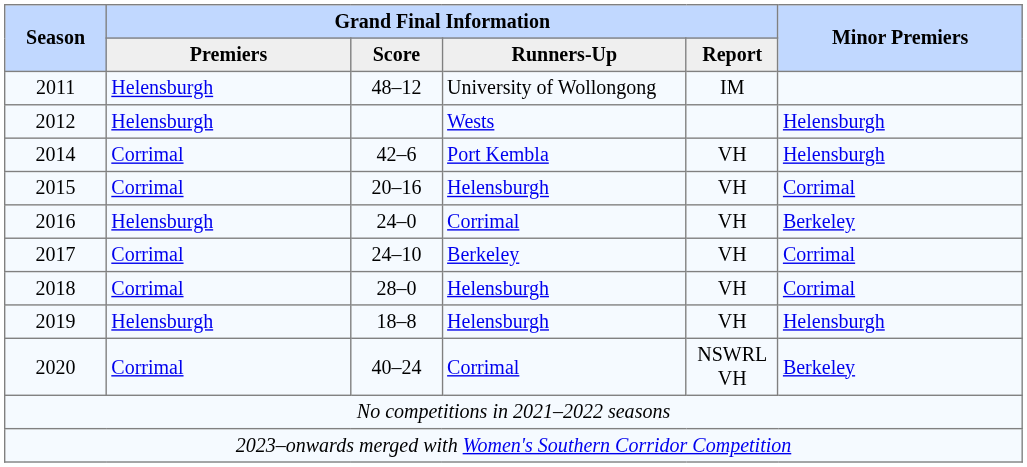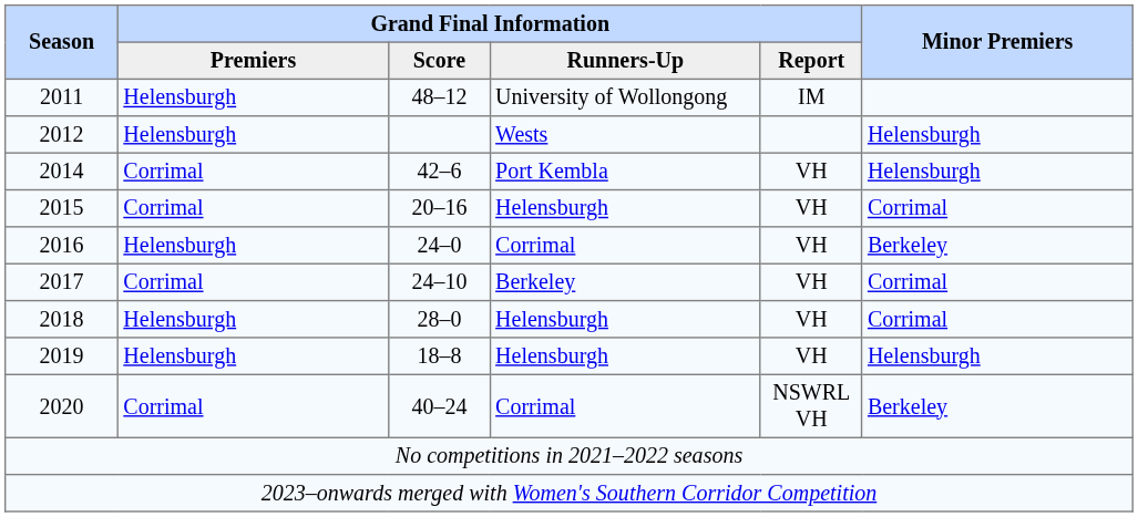2018 | Grand Final Information / Premiers: Corrimal -> Helensburgh
